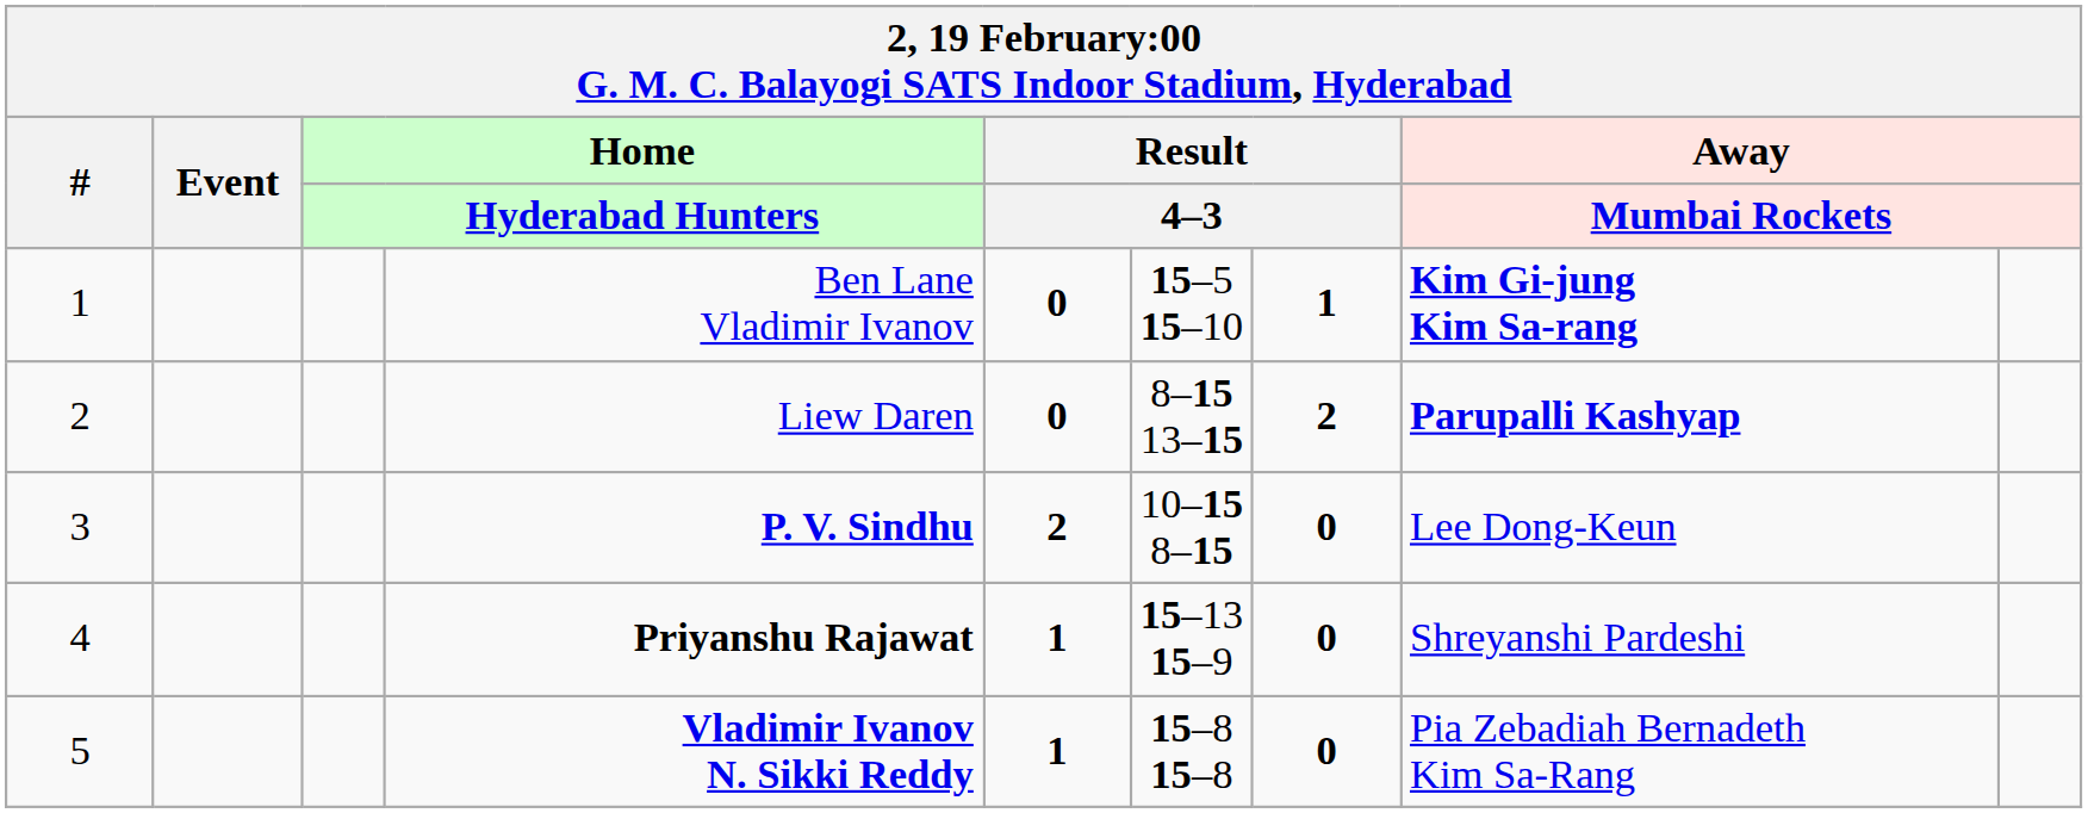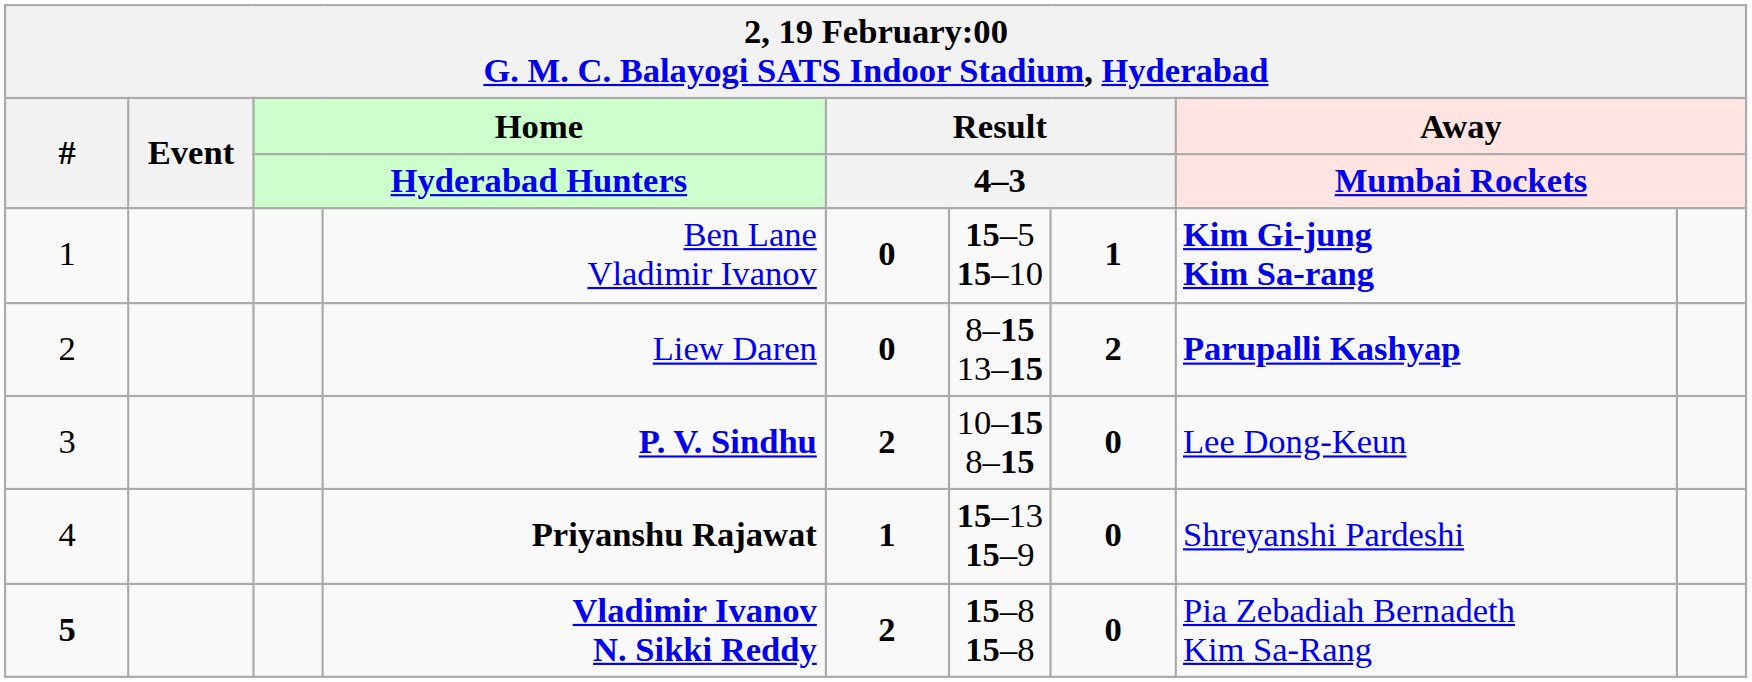Vladimir Ivanov N. Sikki Reddy | #: normal -> bold
Vladimir Ivanov N. Sikki Reddy | column 5: 1 -> 2
